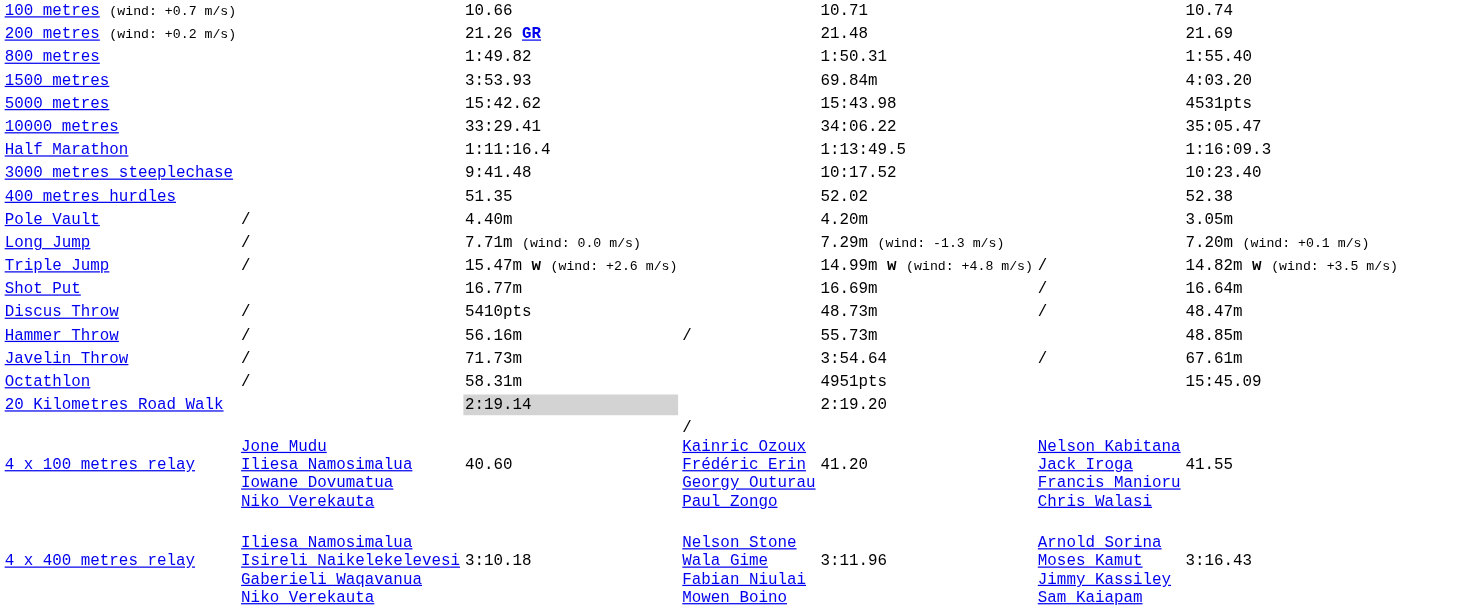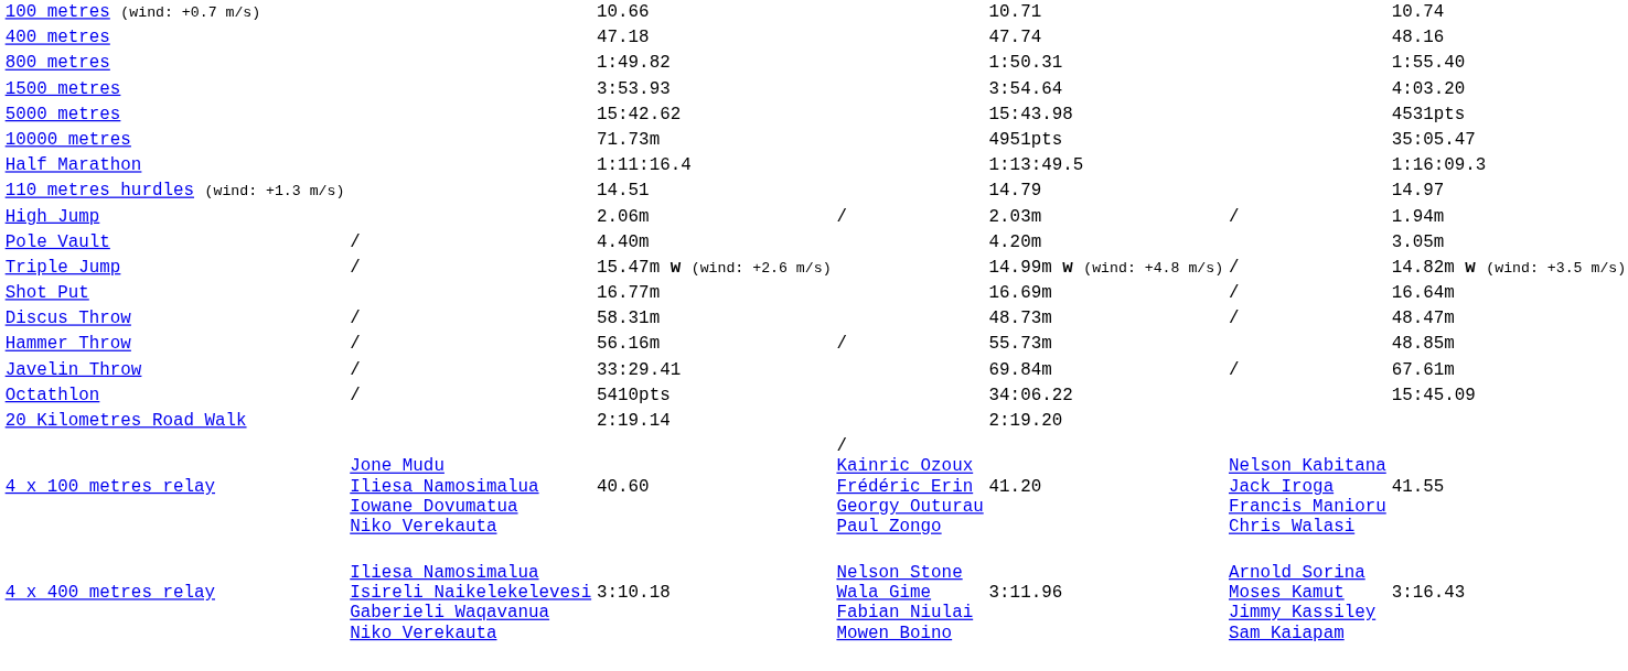- row: 200 metres (wind: +0.2 m/s) | 21.26 GR | 21.48 | 21.69
+ row: 400 metres | 47.18 | 47.74 | 48.16
1500 metres | column 5: 69.84m -> 3:54.64
10000 metres | column 3: 33:29.41 -> 71.73m
10000 metres | column 5: 34:06.22 -> 4951pts
- row: 3000 metres steeplechase | 9:41.48 | 10:17.52 | 10:23.40
+ row: 110 metres hurdles (wind: +1.3 m/s) | 14.51 | 14.79 | 14.97
- row: 400 metres hurdles | 51.35 | 52.02 | 52.38
+ row: High Jump | 2.06m | / | 2.03m | / | 1.94m
- row: Long Jump | / | 7.71m (wind: 0.0 m/s) | 7.29m (wind: -1.3 m/s) | 7.20m (wind: +0.1 m/s)
Discus Throw | column 3: 5410pts -> 58.31m
Javelin Throw | column 3: 71.73m -> 33:29.41
Javelin Throw | column 5: 3:54.64 -> 69.84m
Octathlon | column 3: 58.31m -> 5410pts
Octathlon | column 5: 4951pts -> 34:06.22
20 Kilometres Road Walk | column 3: lightgrey background -> no background
